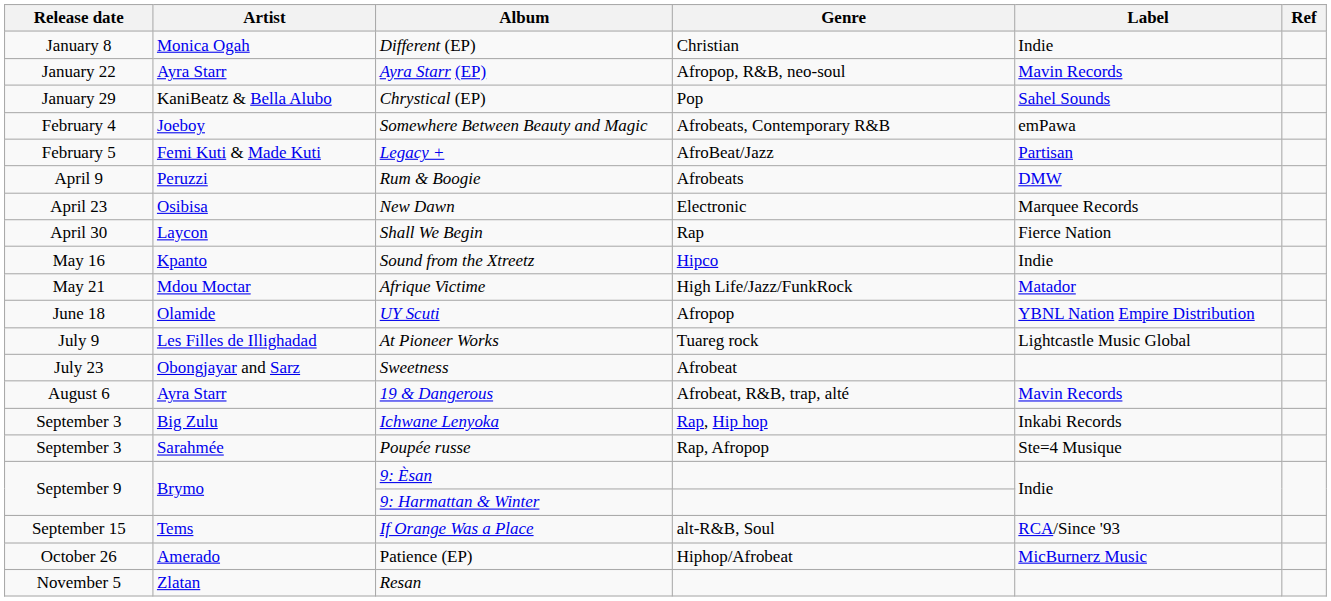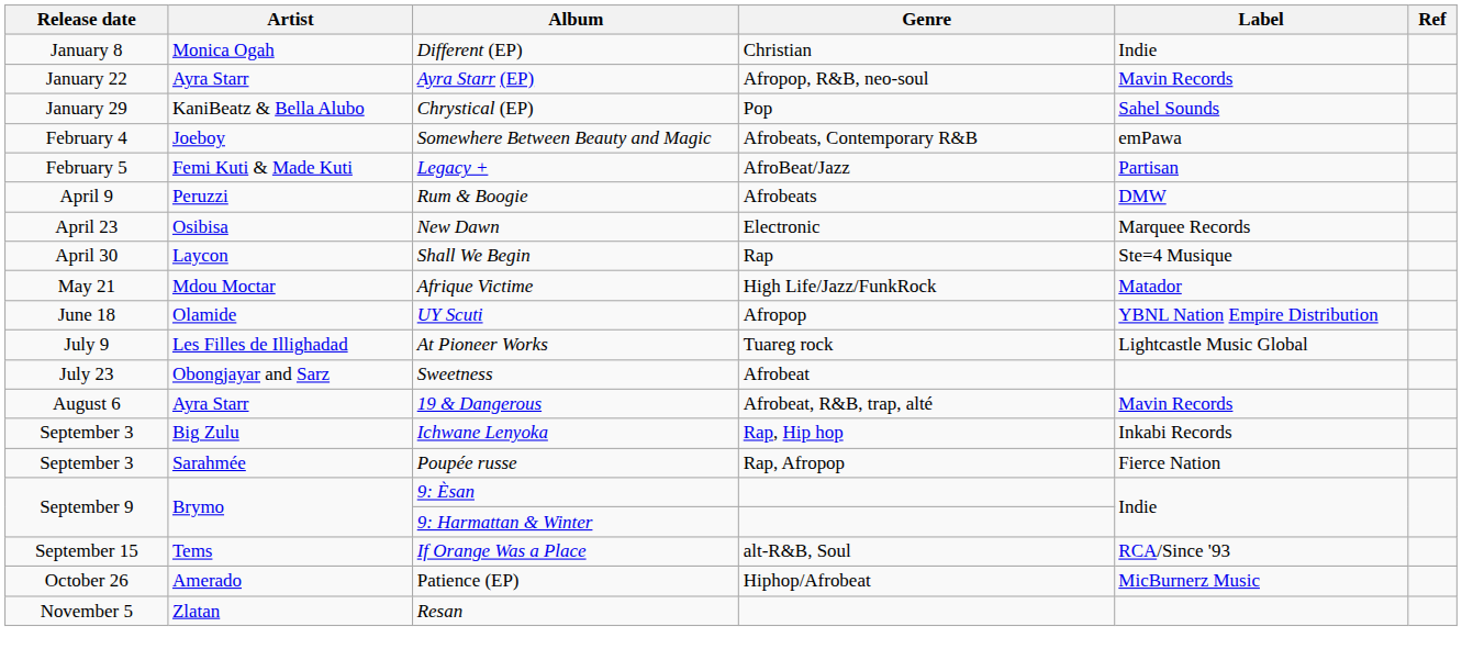Shall We Begin | Label: Fierce Nation -> Ste=4 Musique
- row: May 16 | Kpanto | Sound from the Xtreetz | Hipco | Indie
Poupée russe | Label: Ste=4 Musique -> Fierce Nation
